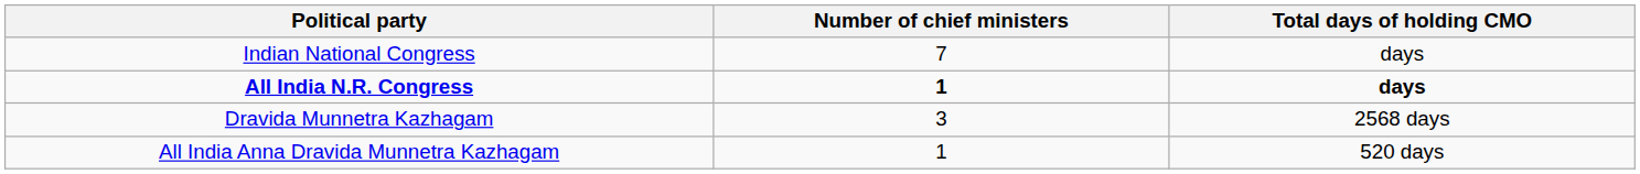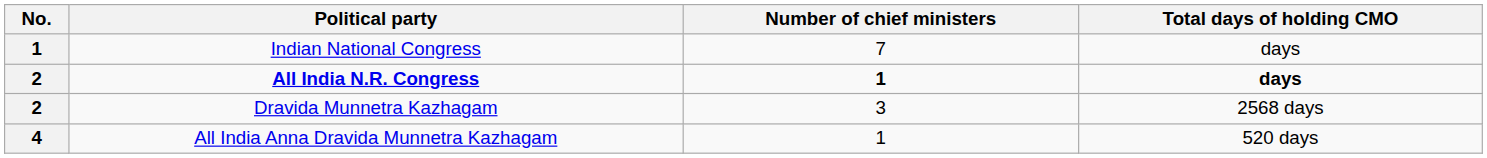+ column: No. | 1 | 2 | 2 | 4
